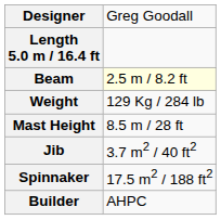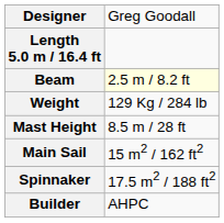+ row: Main Sail | 15 m2 / 162 ft2
- row: Jib | 3.7 m2 / 40 ft2
